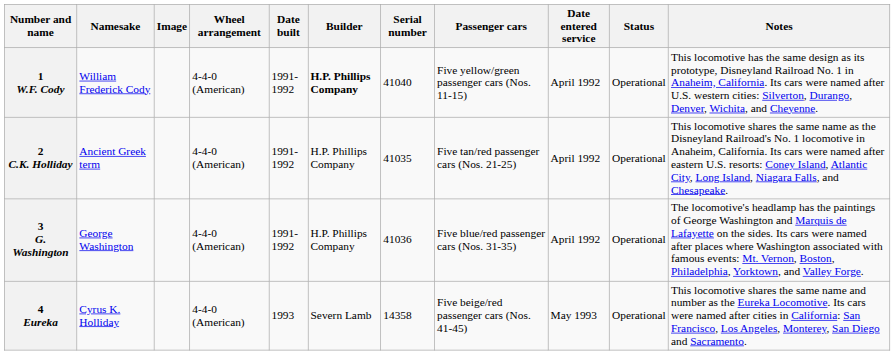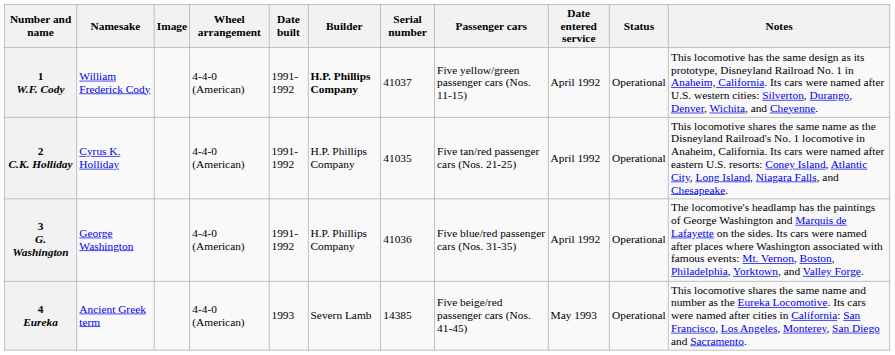1 W.F. Cody | Serial number: 41040 -> 41037
2 C.K. Holliday | Namesake: Ancient Greek term -> Cyrus K. Holliday
4 Eureka | Namesake: Cyrus K. Holliday -> Ancient Greek term
4 Eureka | Serial number: 14358 -> 14385
